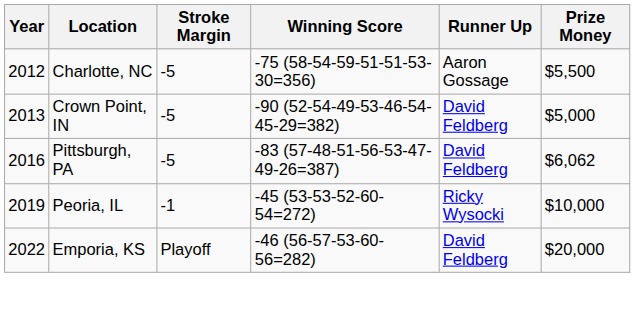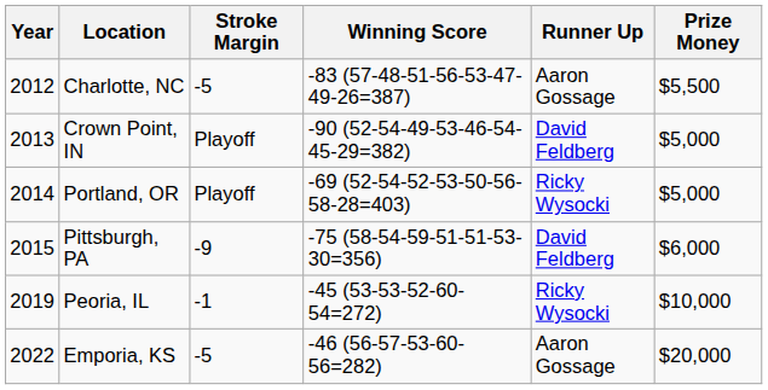Charlotte, NC | Winning Score: -75 (58-54-59-51-51-53-30=356) -> -83 (57-48-51-56-53-47-49-26=387)
Crown Point, IN | Stroke Margin: -5 -> Playoff
+ row: 2014 | Portland, OR | Playoff | -69 (52-54-52-53-50-56-58-28=403) | Ricky Wysocki | $5,000
Pittsburgh, PA | Year: 2016 -> 2015
Pittsburgh, PA | Stroke Margin: -5 -> -9
Pittsburgh, PA | Winning Score: -83 (57-48-51-56-53-47-49-26=387) -> -75 (58-54-59-51-51-53-30=356)
Pittsburgh, PA | Prize Money: $6,062 -> $6,000
Emporia, KS | Stroke Margin: Playoff -> -5
Emporia, KS | Runner Up: David Feldberg -> Aaron Gossage
